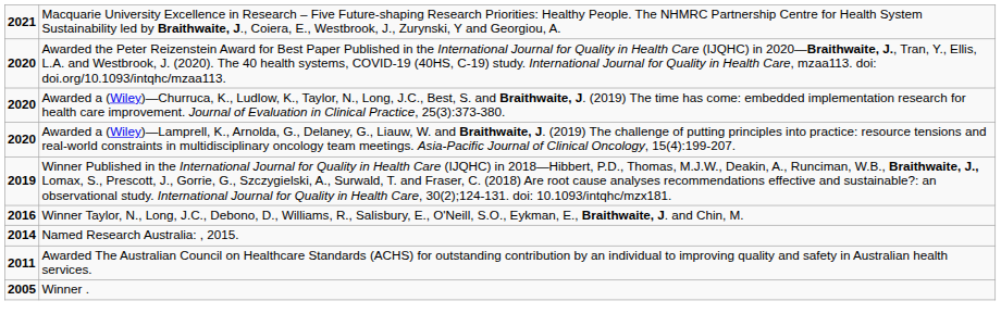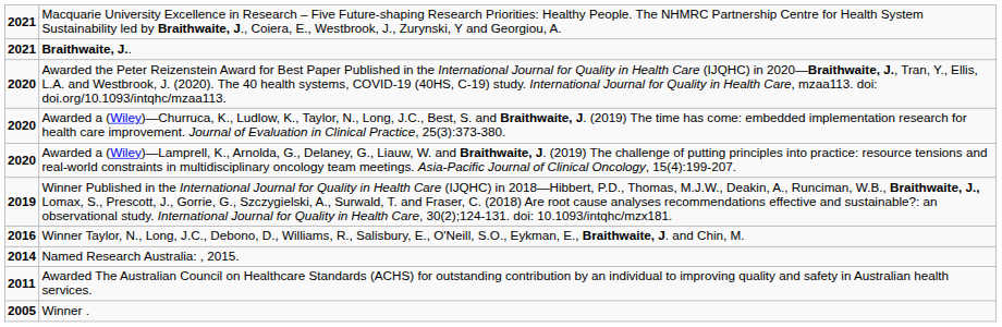+ row: 2021 | Braithwaite, J..
